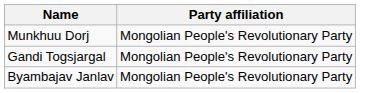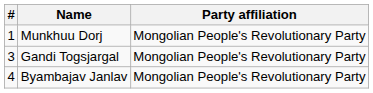+ column: # | 1 | 3 | 4
